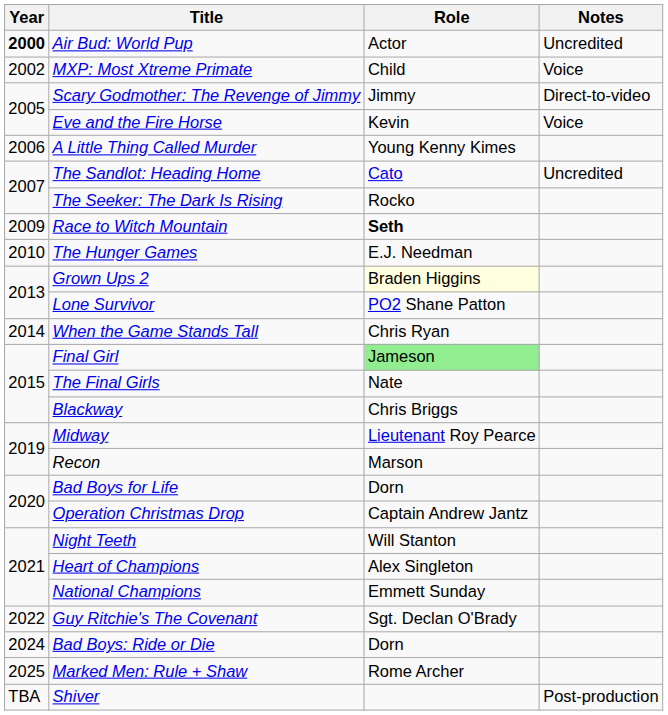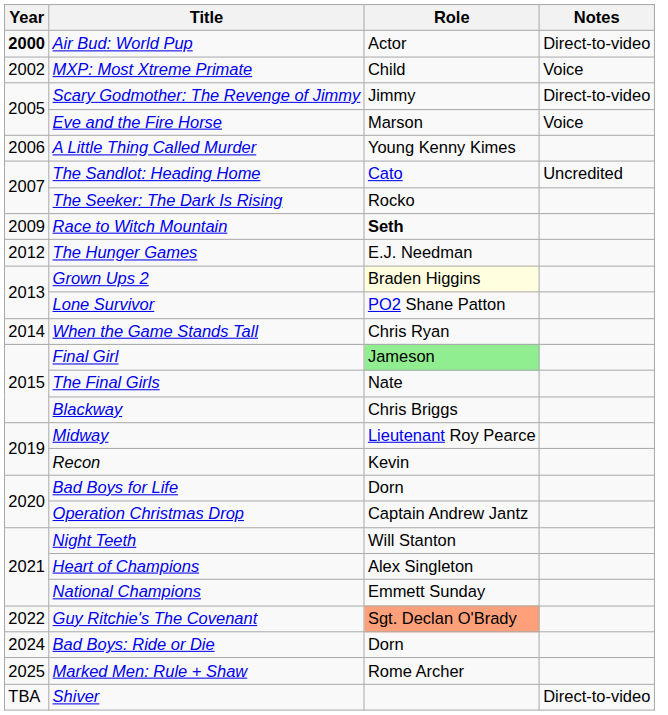Air Bud: World Pup | Notes: Uncredited -> Direct-to-video
Eve and the Fire Horse | Role: Kevin -> Marson
The Hunger Games | Year: 2010 -> 2012
Recon | Role: Marson -> Kevin
Guy Ritchie's The Covenant | Role: no background -> lightsalmon background
Shiver | Notes: Post-production -> Direct-to-video
